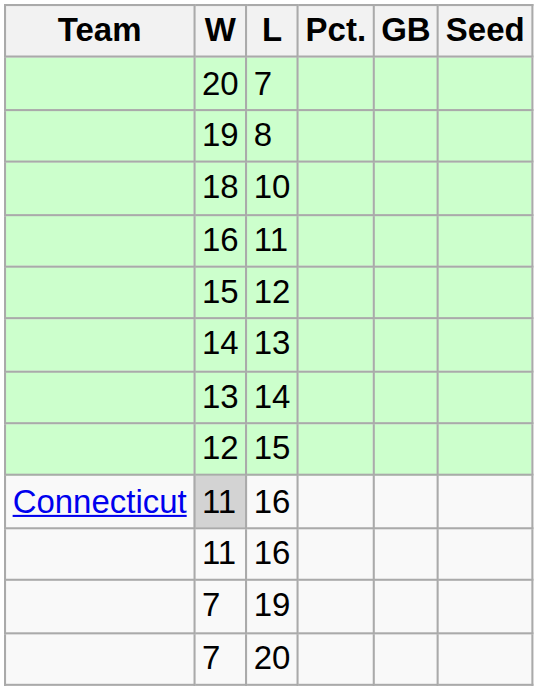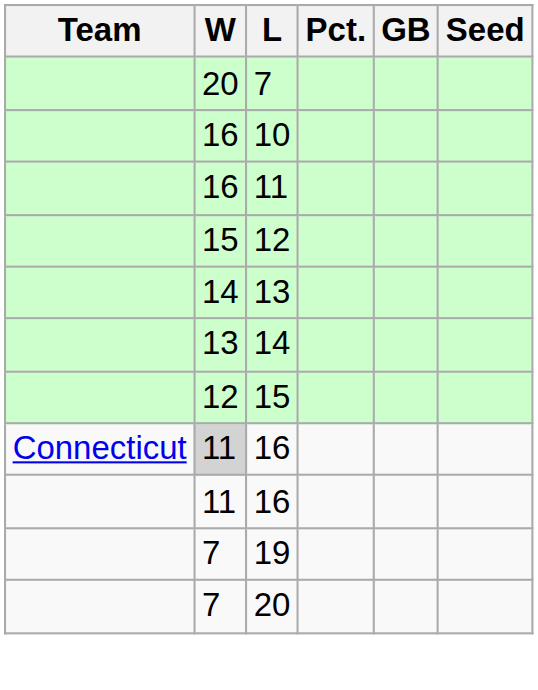- row: 19 | 8
10 | W: 18 -> 16
